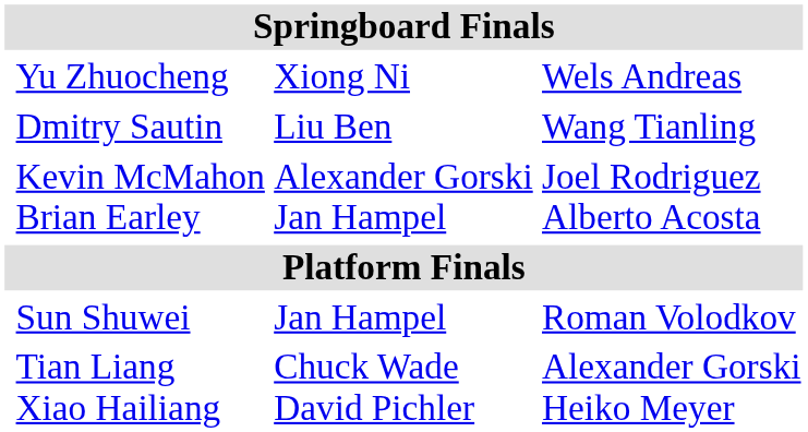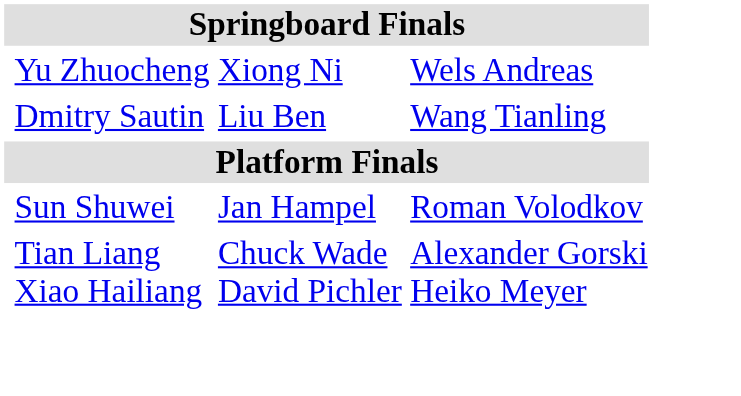- row: Kevin McMahon Brian Earley | Alexander Gorski Jan Hampel | Joel Rodriguez Alberto Acosta
